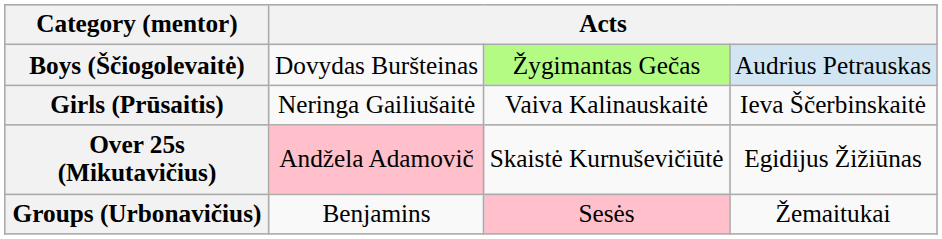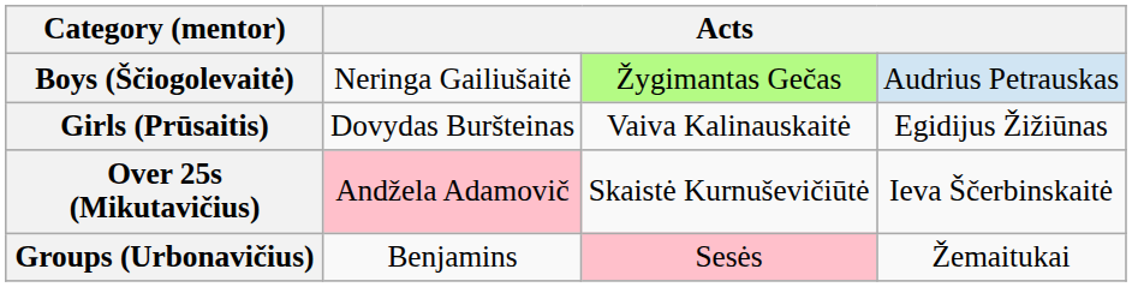Boys (Ščiogolevaitė) | column 2: Dovydas Buršteinas -> Neringa Gailiušaitė
Girls (Prūsaitis) | column 2: Neringa Gailiušaitė -> Dovydas Buršteinas
Girls (Prūsaitis) | column 4: Ieva Ščerbinskaitė -> Egidijus Žižiūnas
Over 25s (Mikutavičius) | column 4: Egidijus Žižiūnas -> Ieva Ščerbinskaitė
